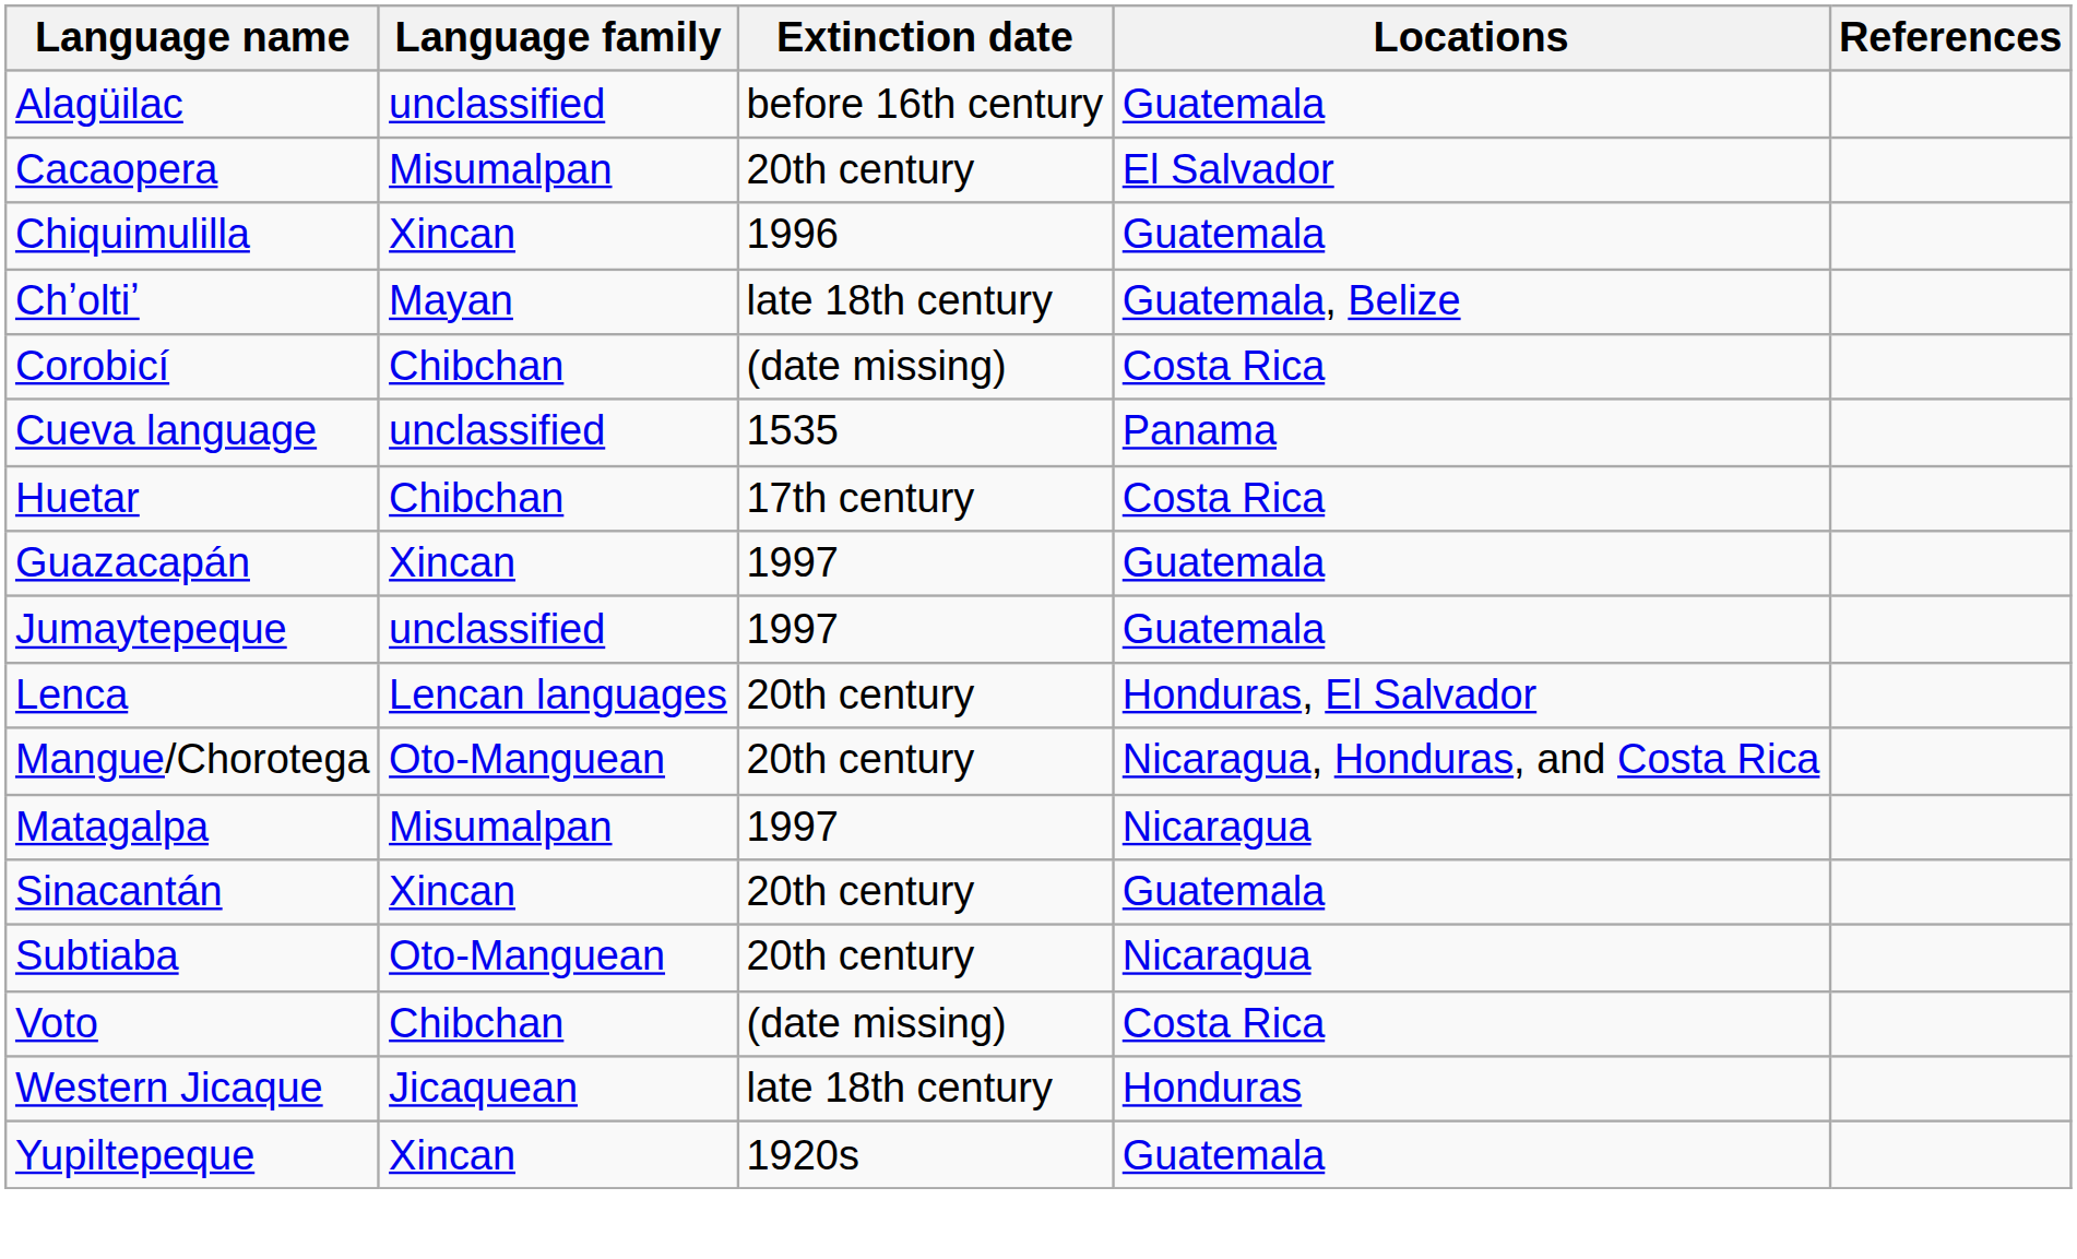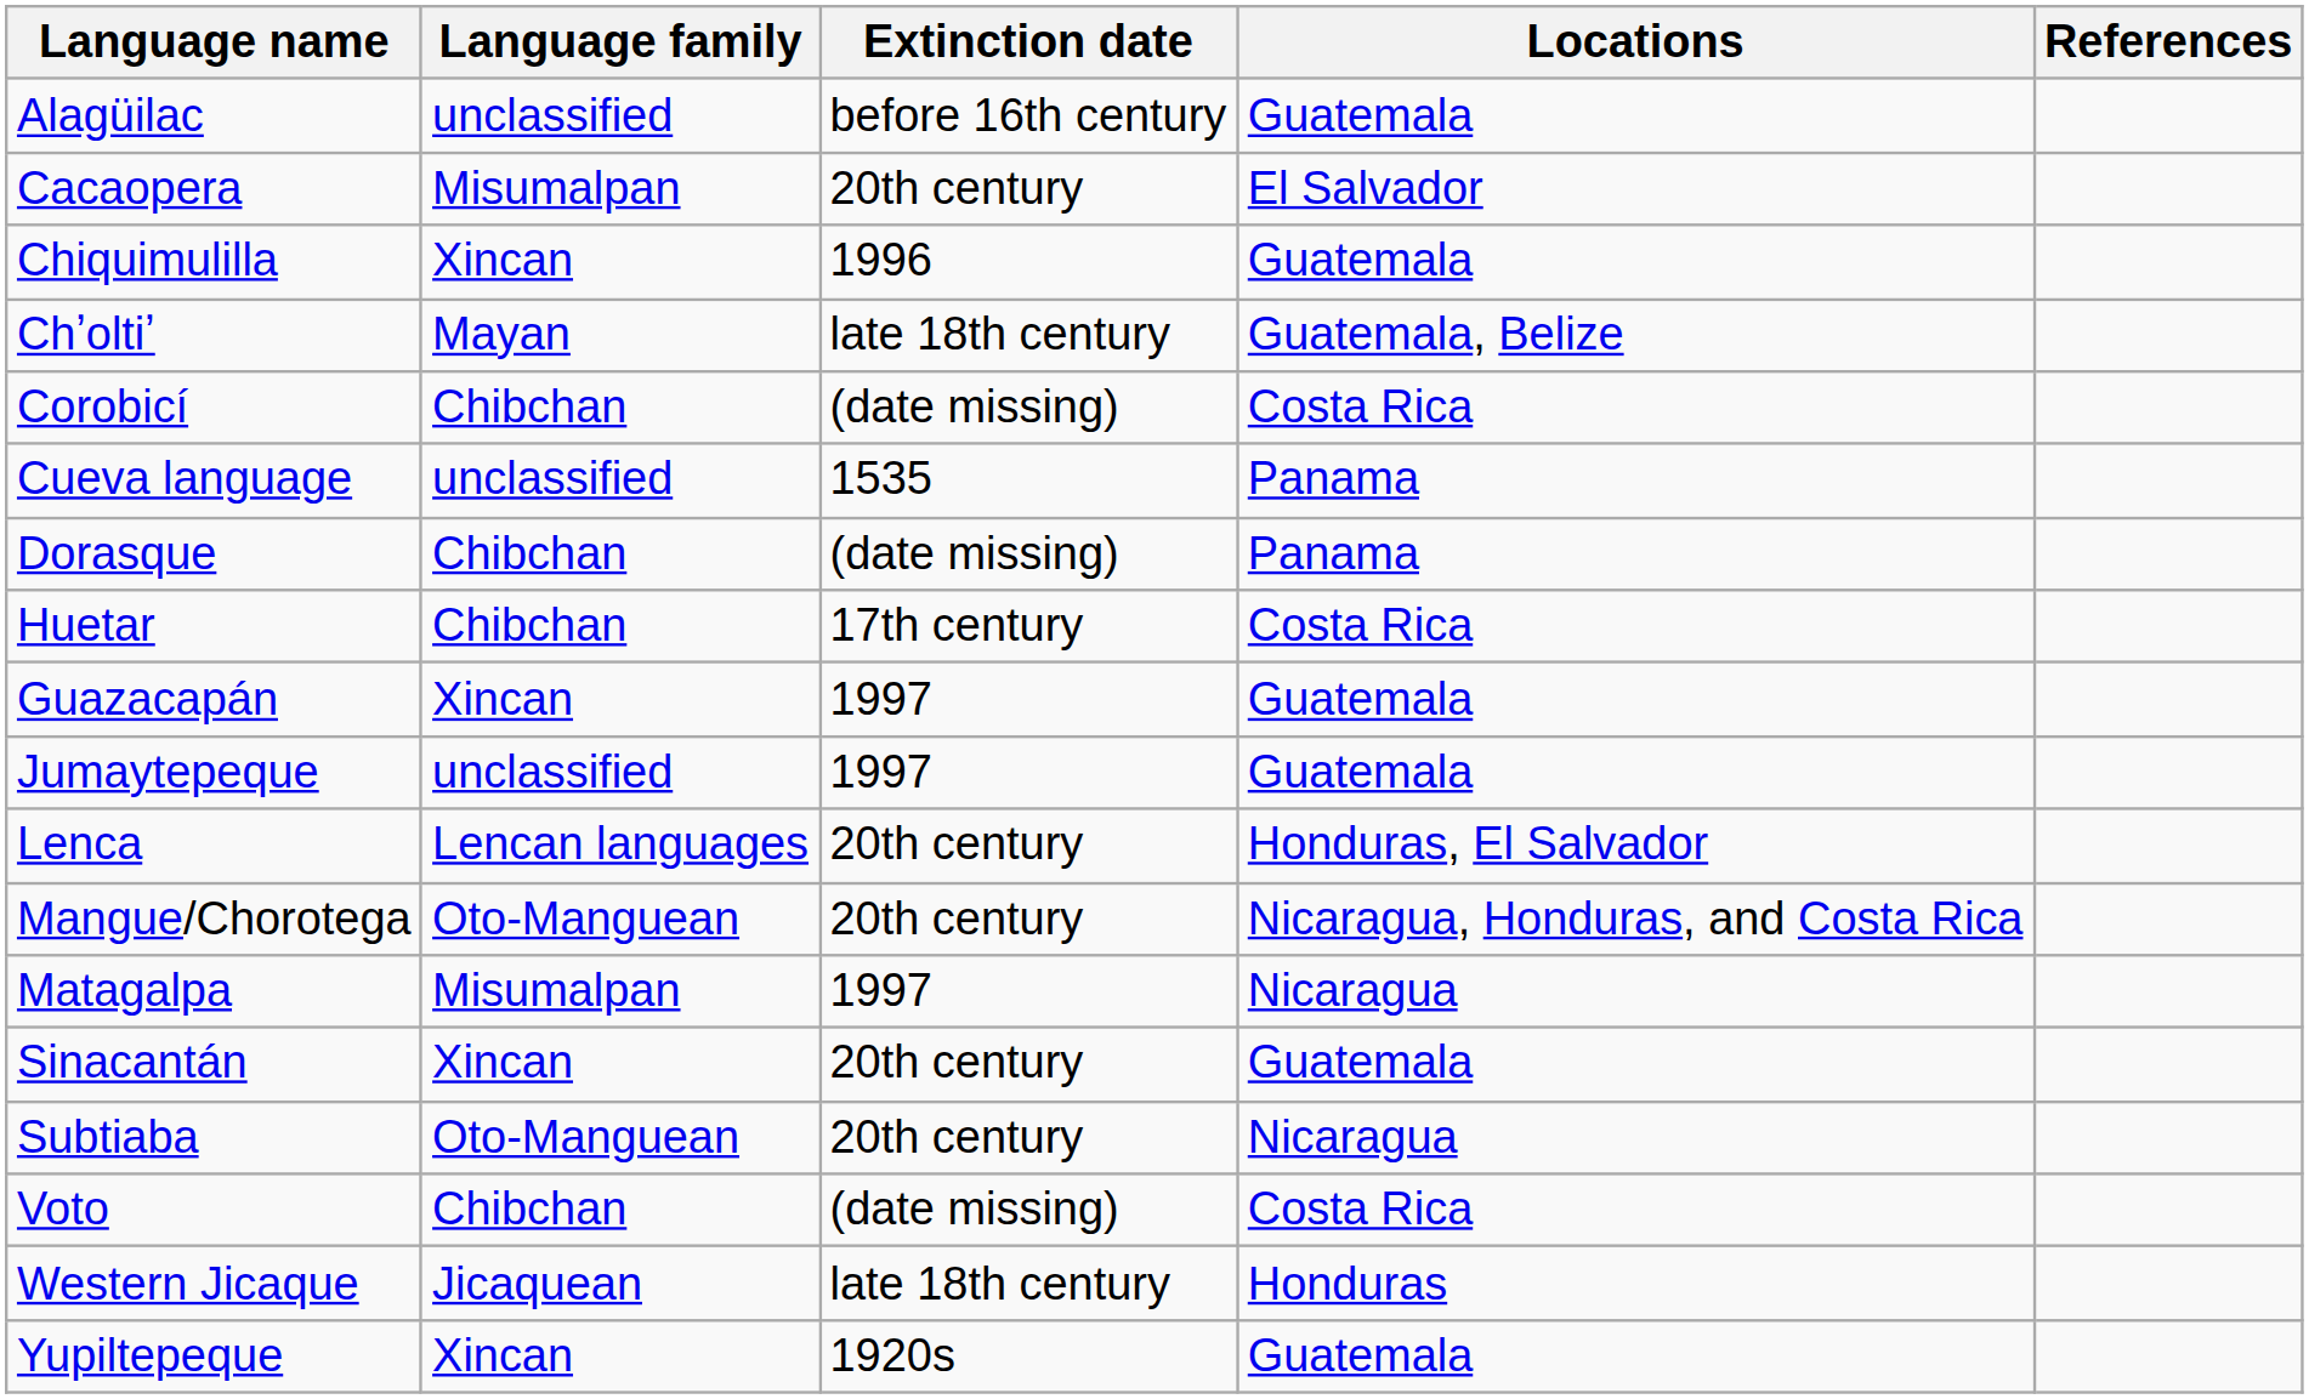+ row: Dorasque | Chibchan | (date missing) | Panama
